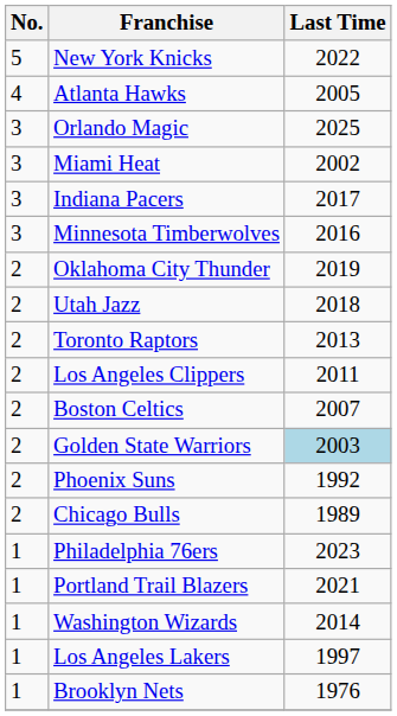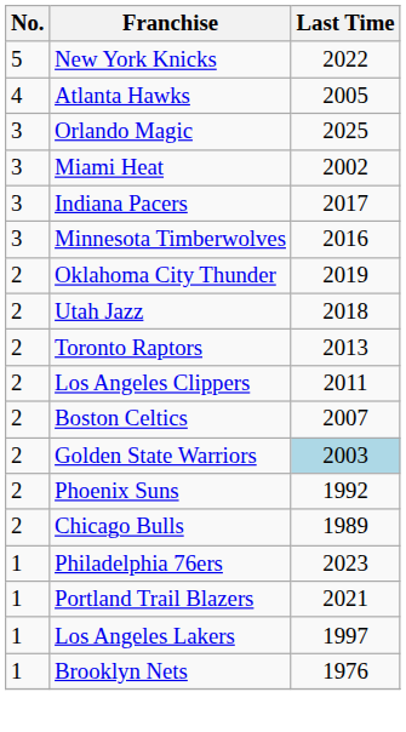- row: 1 | Washington Wizards | 2014
